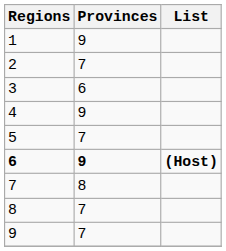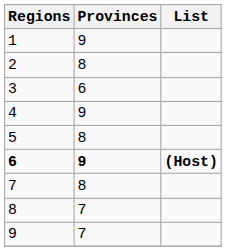2 | Provinces: 7 -> 8
5 | Provinces: 7 -> 8
